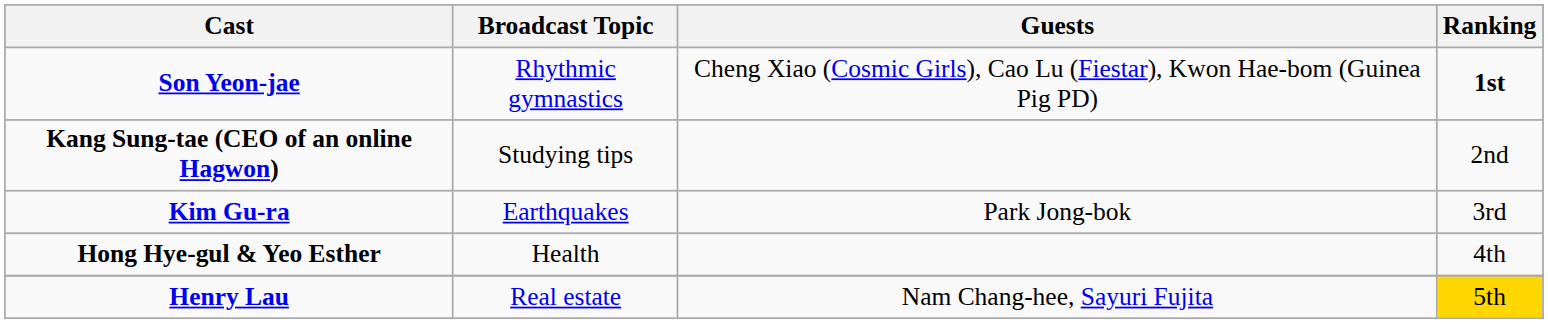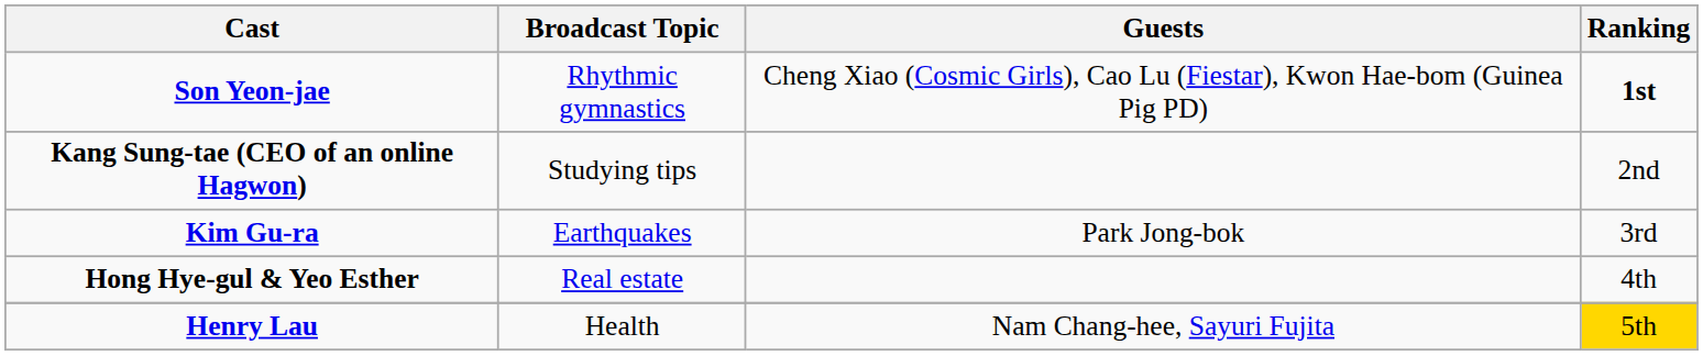Hong Hye-gul & Yeo Esther | Broadcast Topic: Health -> Real estate
Henry Lau | Broadcast Topic: Real estate -> Health
